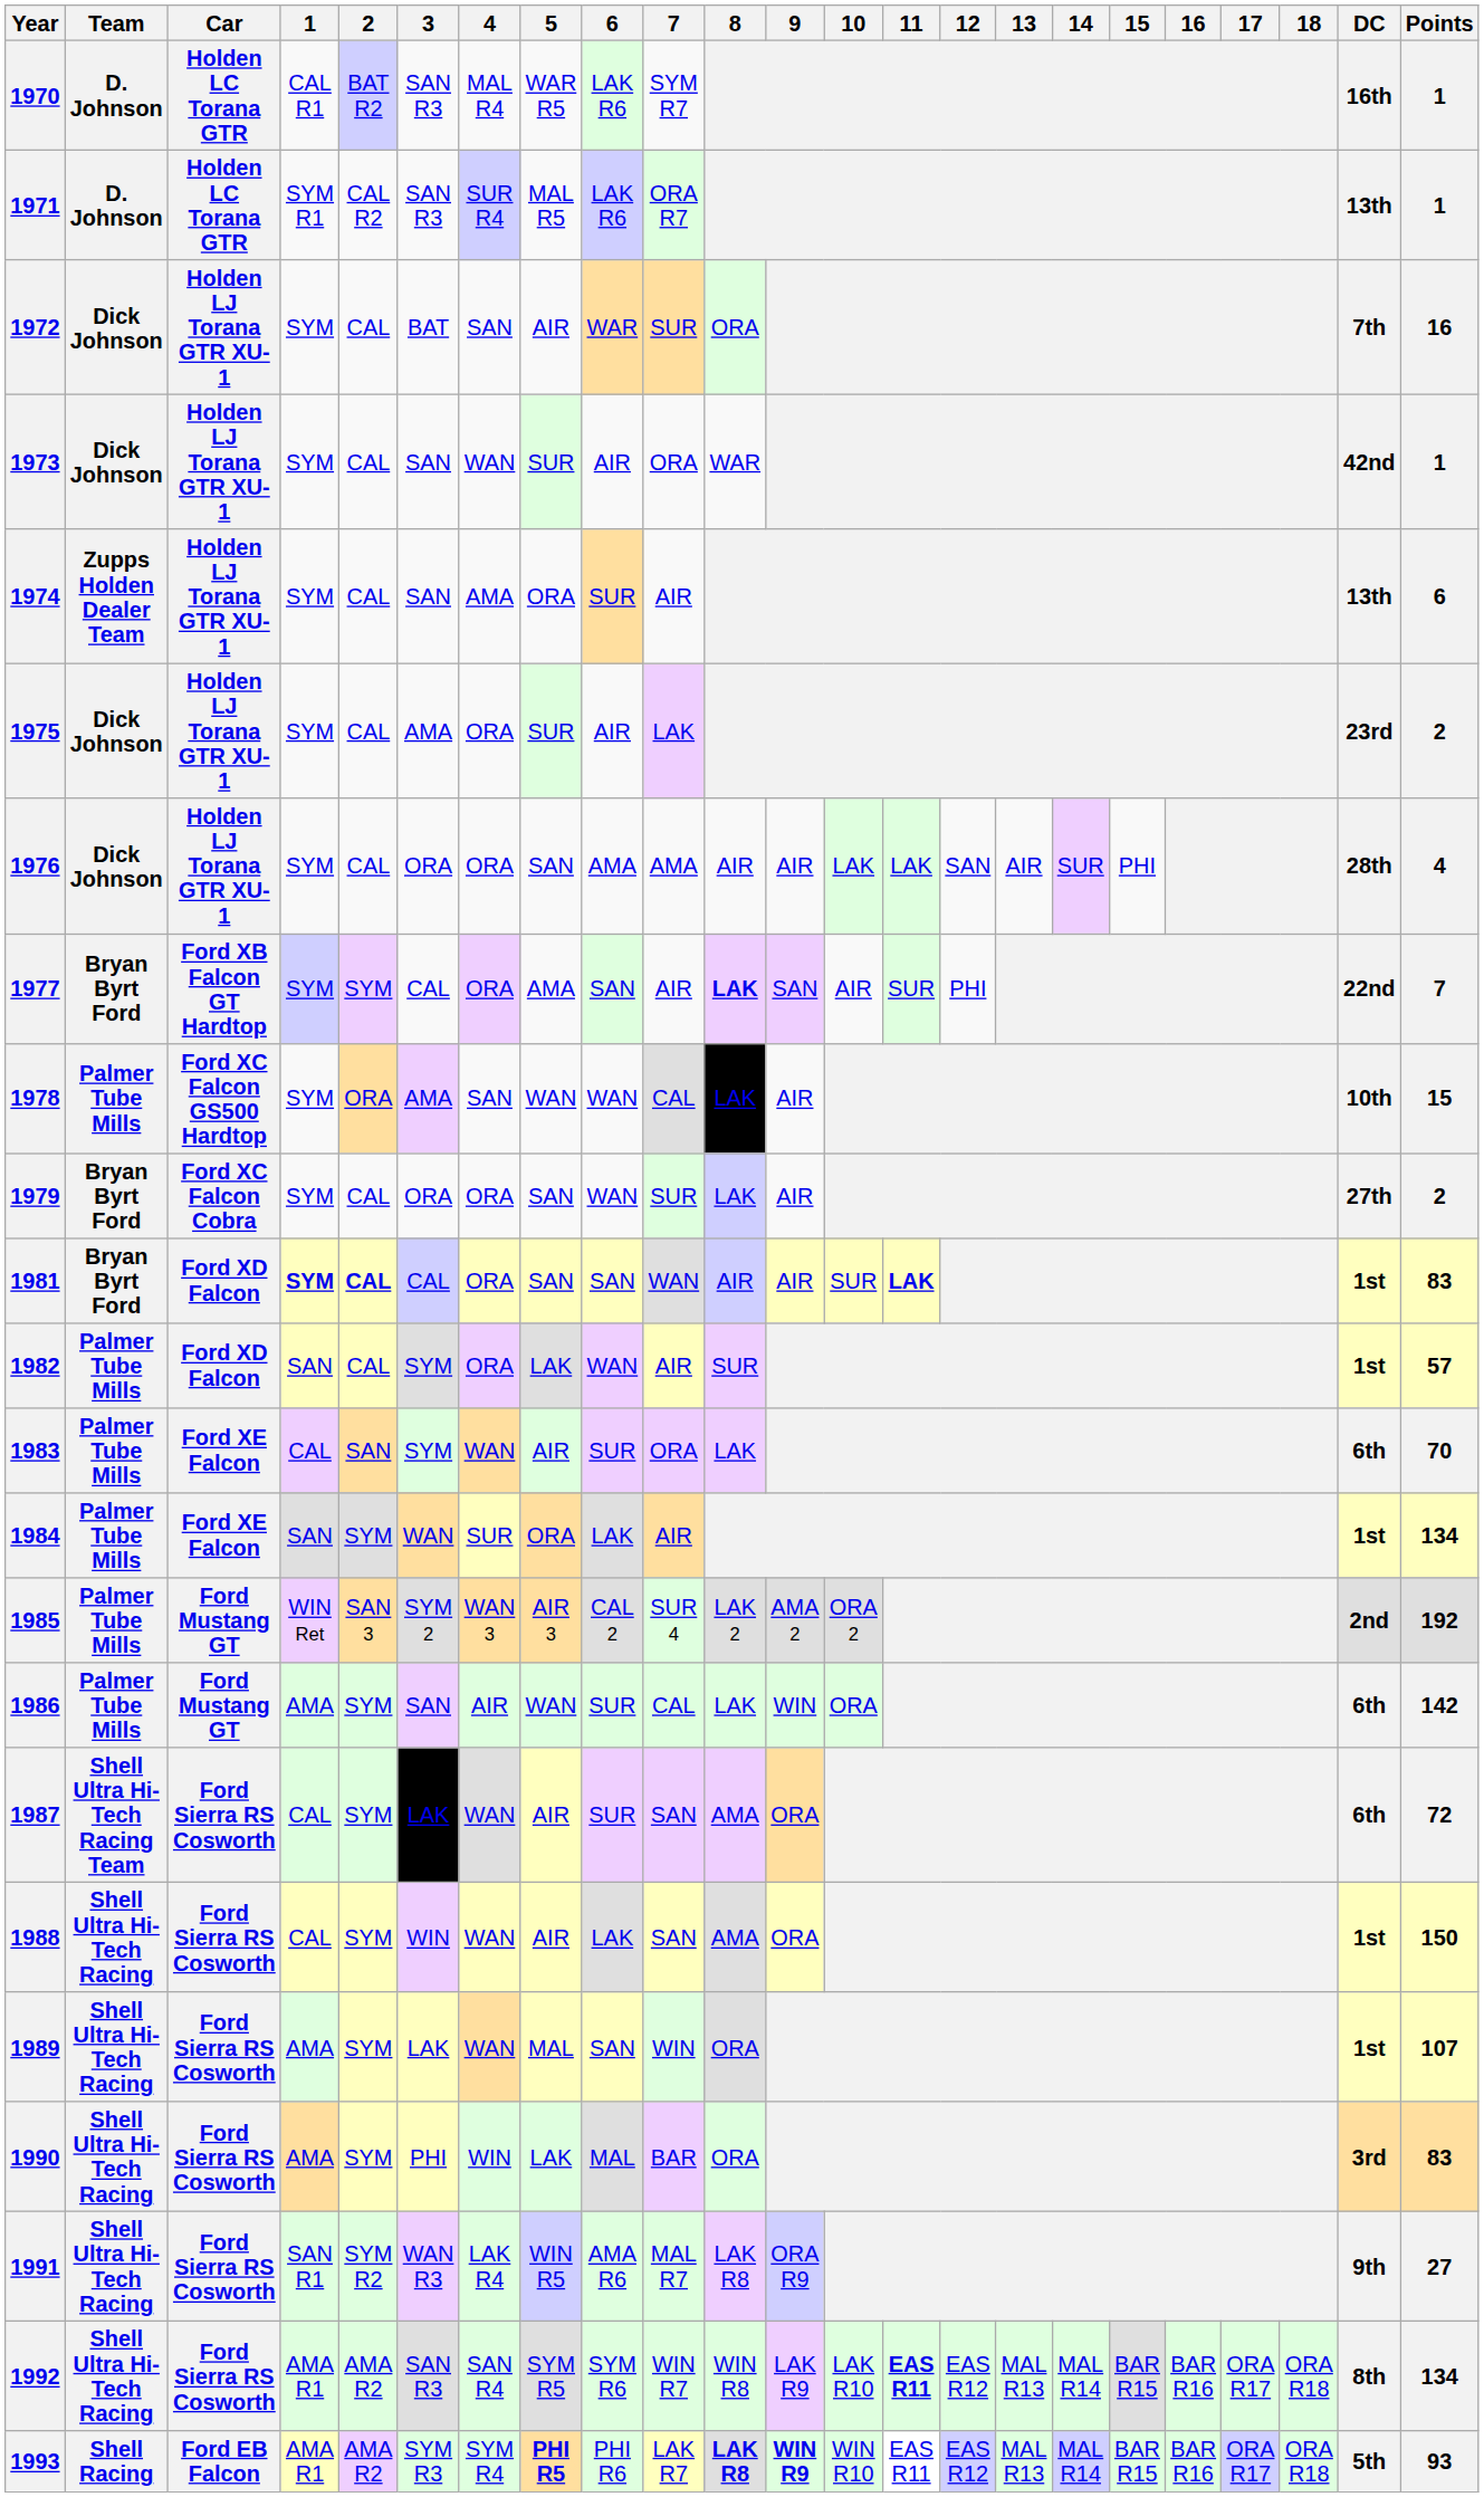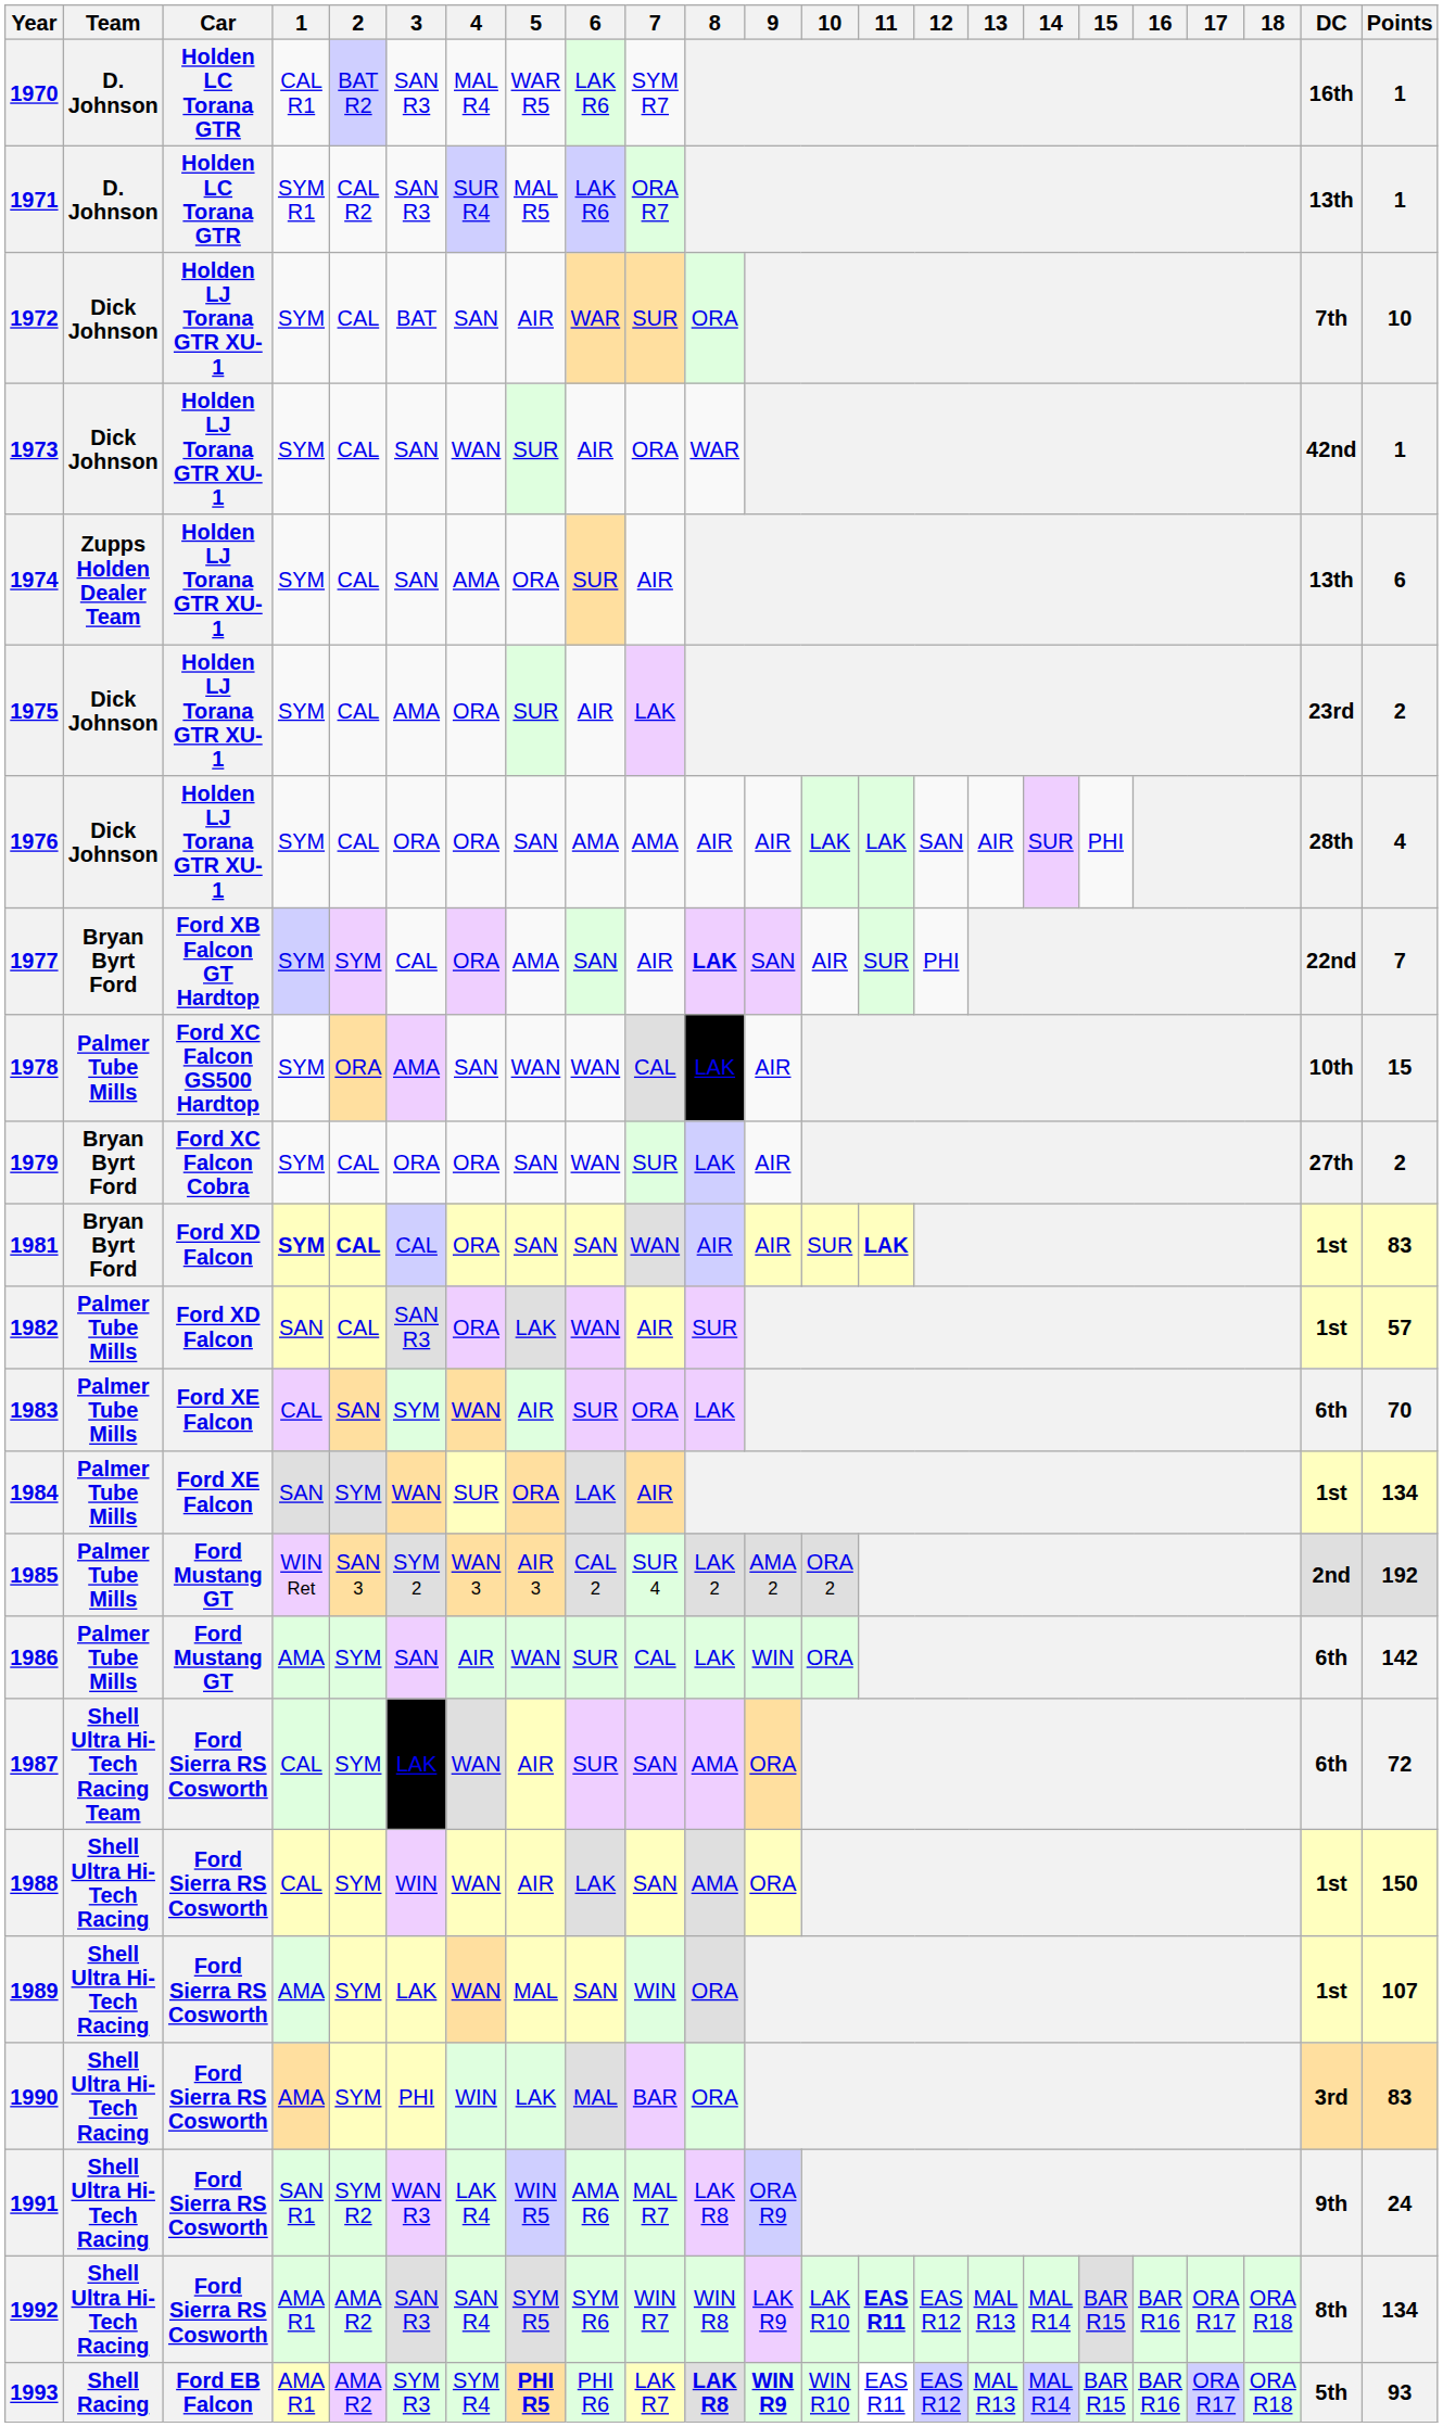1972 | Points: 16 -> 10
1982 | 3: SYM -> SAN R3
1991 | Points: 27 -> 24
